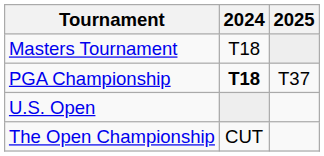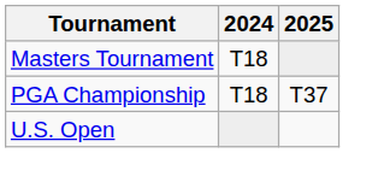PGA Championship | 2024: bold -> normal
- row: The Open Championship | CUT
